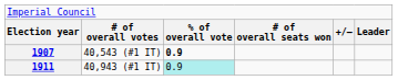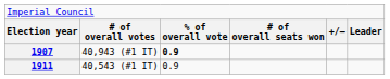1907 | column 2: 40,543 (#1 IT) -> 40,943 (#1 IT)
1911 | column 2: 40,943 (#1 IT) -> 40,543 (#1 IT)
1911 | column 3: paleturquoise background -> no background
